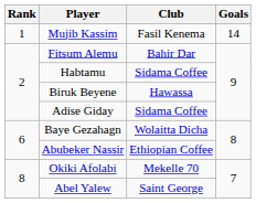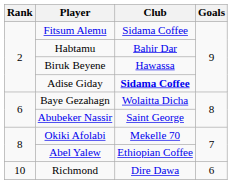- row: 1 | Mujib Kassim | Fasil Kenema | 14
Fitsum Alemu | Club: Bahir Dar -> Sidama Coffee
Habtamu | Club: Sidama Coffee -> Bahir Dar
Adise Giday | Club: normal -> bold
Abubeker Nassir | Club: Ethiopian Coffee -> Saint George
Abel Yalew | Club: Saint George -> Ethiopian Coffee
+ row: 10 | Richmond | Dire Dawa | 6
